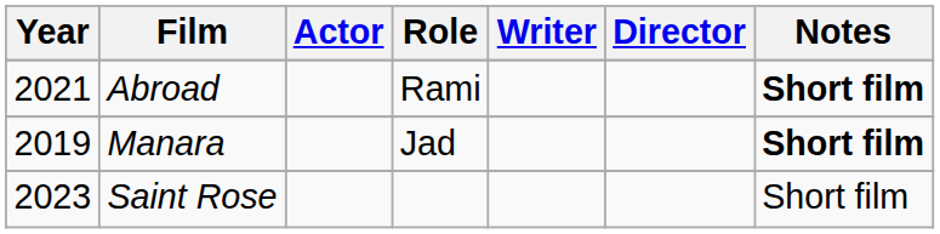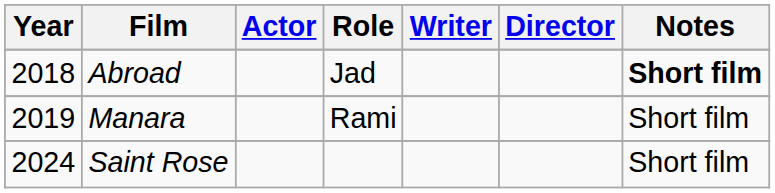Abroad | Year: 2021 -> 2018
Abroad | Role: Rami -> Jad
Manara | Role: Jad -> Rami
Manara | Notes: bold -> normal
Saint Rose | Year: 2023 -> 2024
